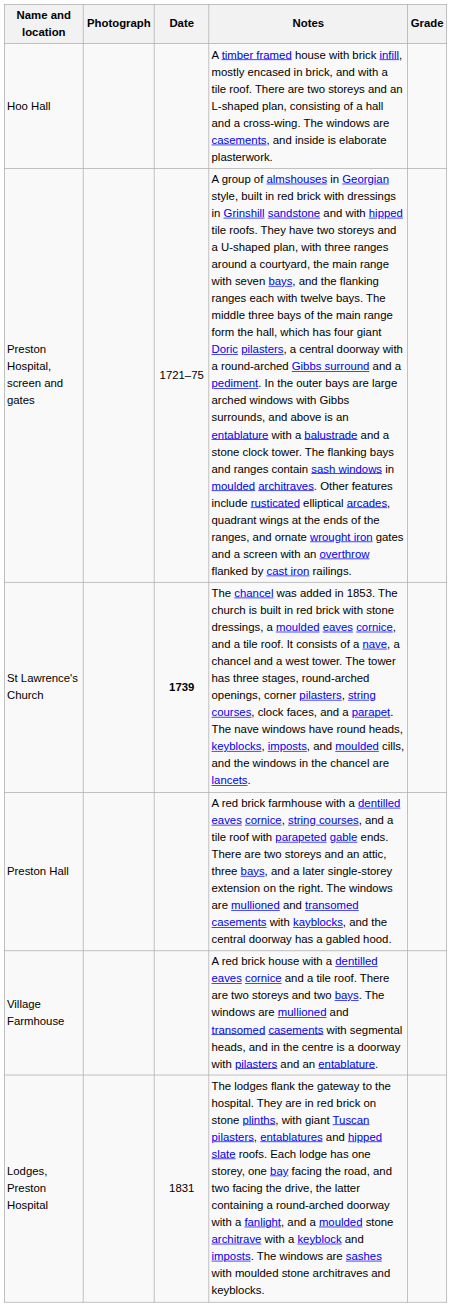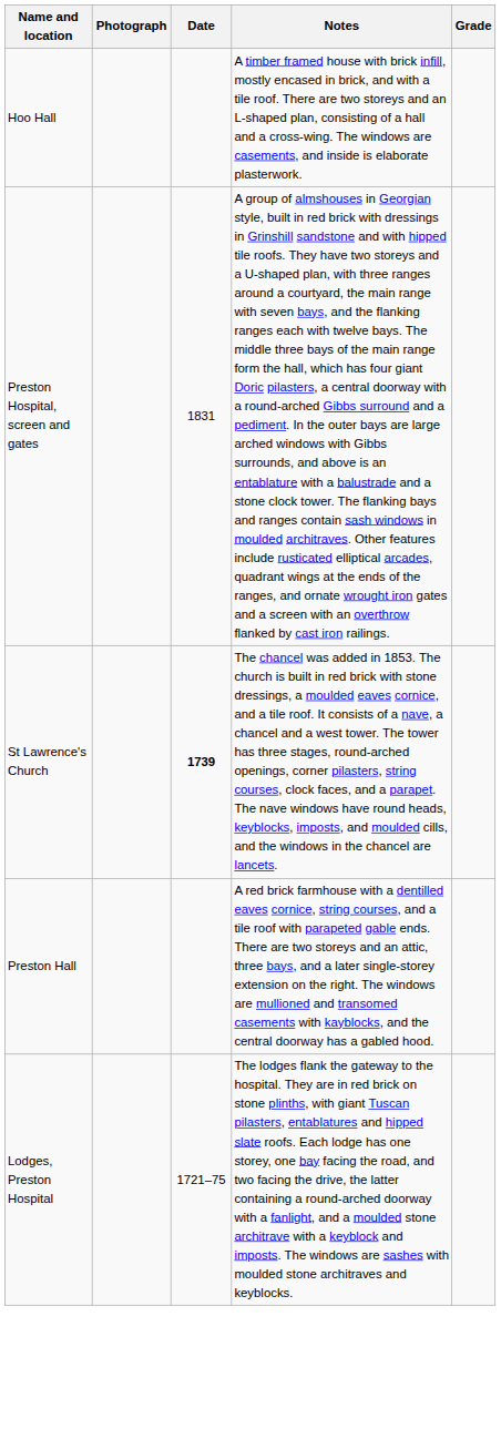Preston Hospital, screen and gates | Date: 1721–75 -> 1831
- row: Village Farmhouse | A red brick house with a dentilled eaves cornice and a tile roof. There are two storeys and two bays. The windows are mullioned and transomed casements with segmental heads, and in the centre is a doorway with pilasters and an entablature.
Lodges, Preston Hospital | Date: 1831 -> 1721–75
